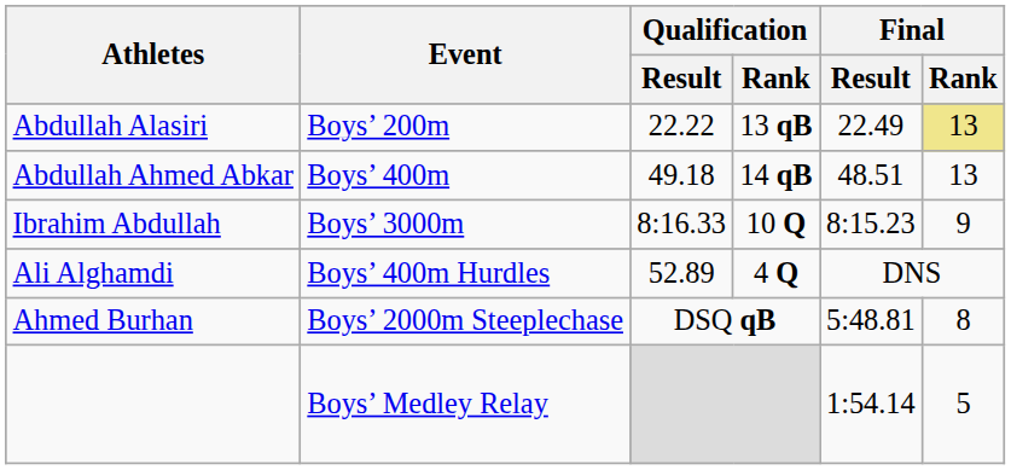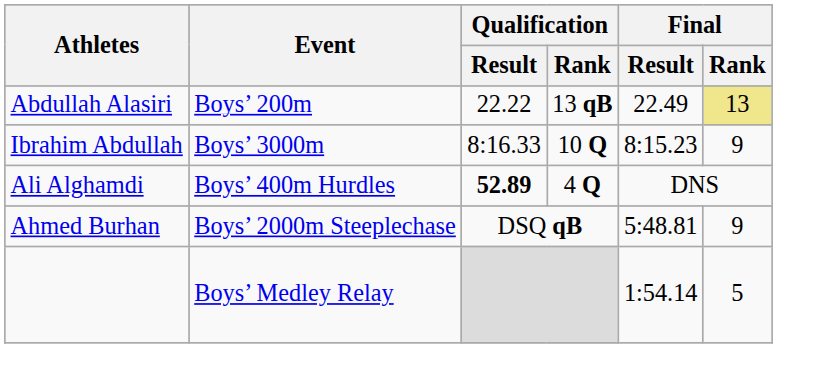- row: Abdullah Ahmed Abkar | Boys’ 400m | 49.18 | 14 qB | 48.51 | 13
Ali Alghamdi | Qualification / Result: normal -> bold
Ahmed Burhan | Final / Rank: 8 -> 9
